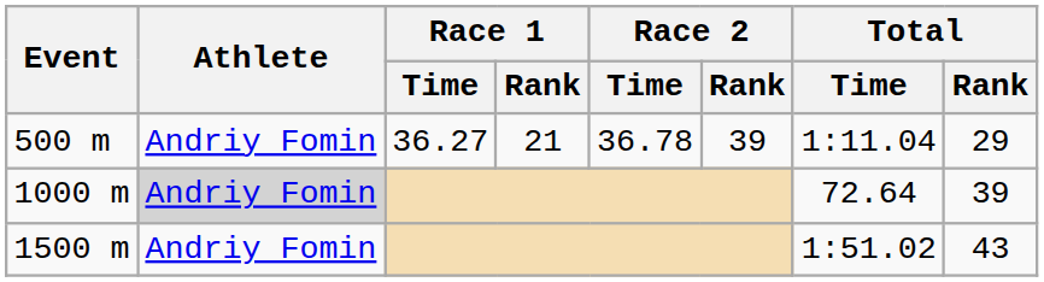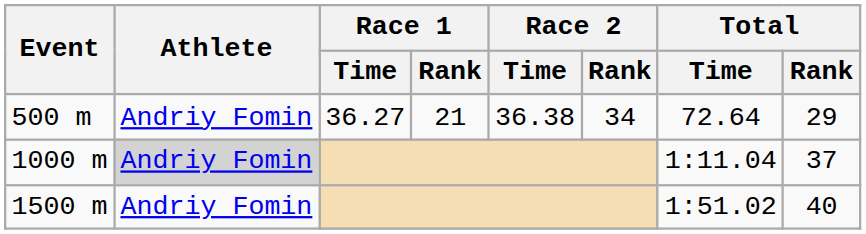500 m | Race 2 / Time: 36.78 -> 36.38
500 m | Race 2 / Rank: 39 -> 34
500 m | Total / Time: 1:11.04 -> 72.64
1000 m | Total / Time: 72.64 -> 1:11.04
1000 m | Total / Rank: 39 -> 37
1500 m | Total / Rank: 43 -> 40
